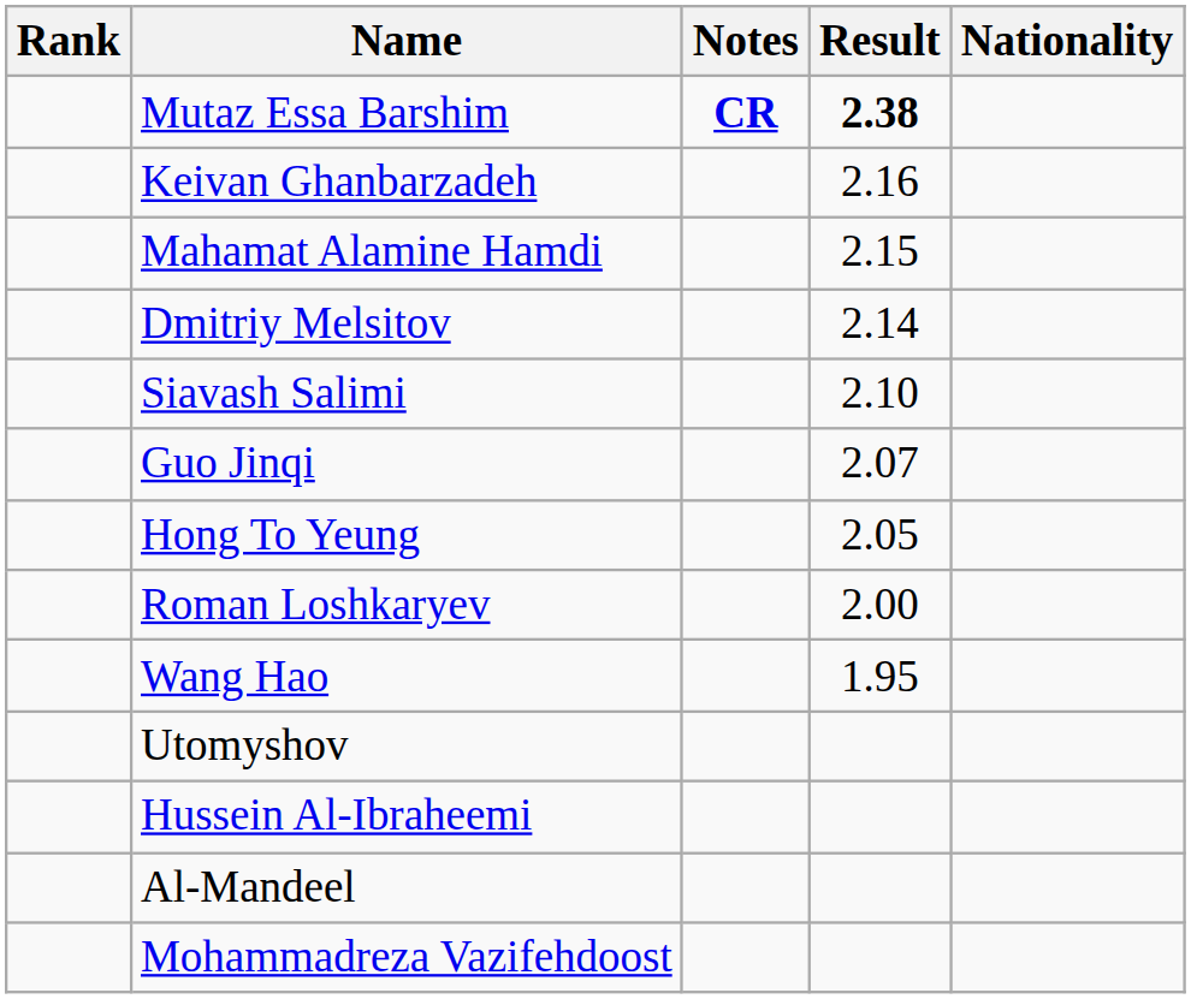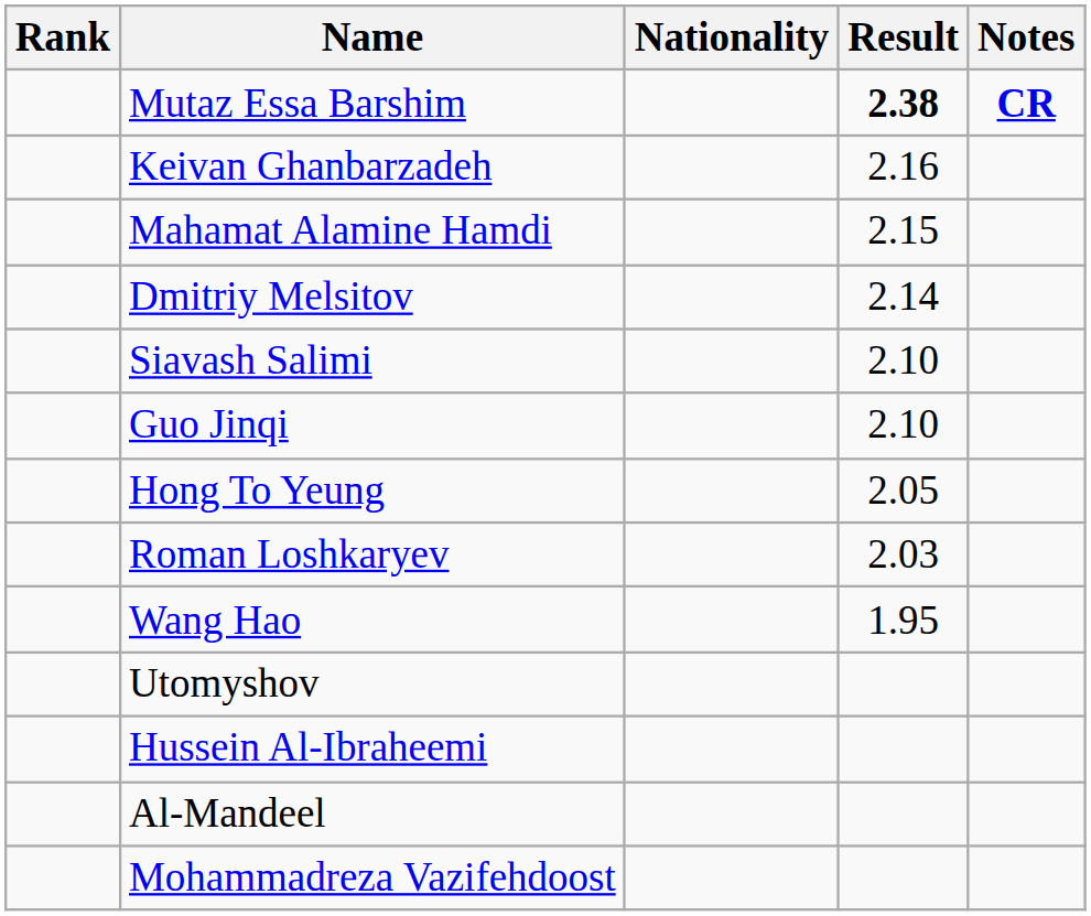columns swapped: Nationality <-> Notes
Guo Jinqi | Result: 2.07 -> 2.10
Roman Loshkaryev | Result: 2.00 -> 2.03
